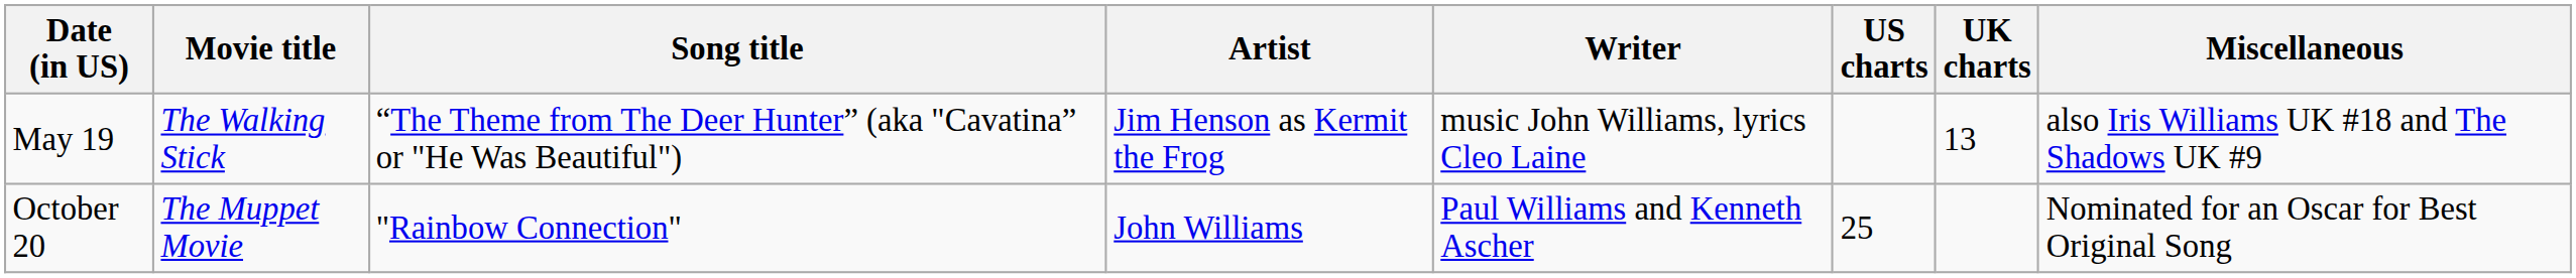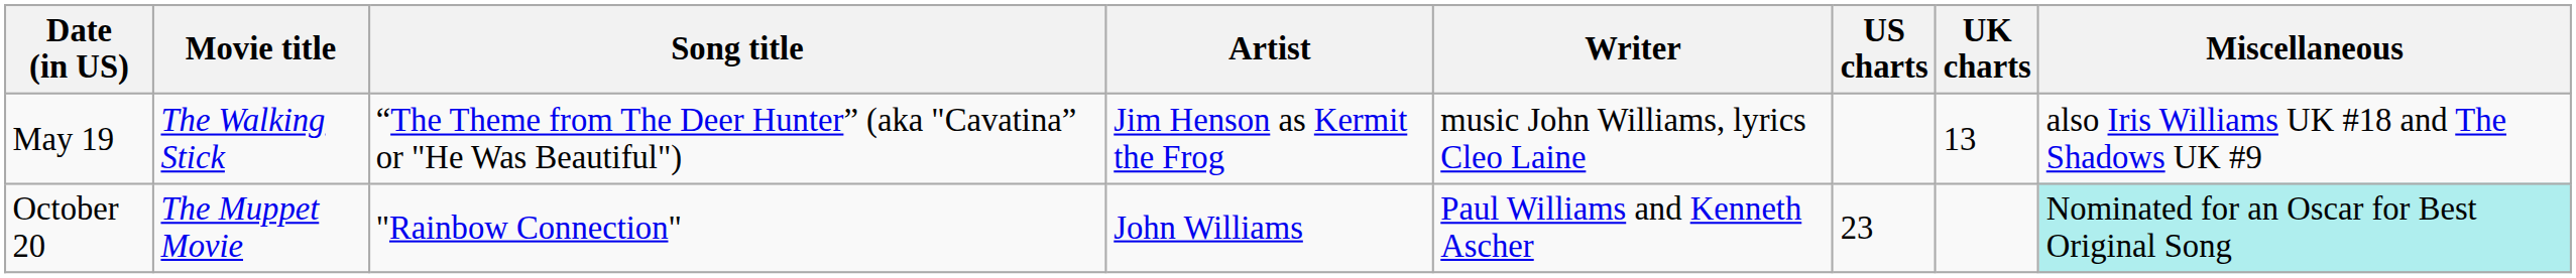October 20 | US charts: 25 -> 23
October 20 | Miscellaneous: no background -> paleturquoise background
